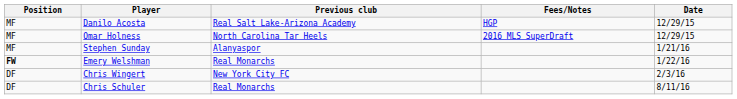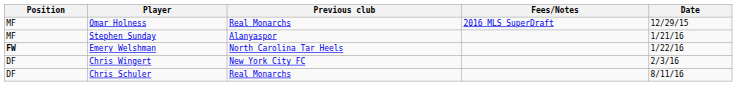- row: MF | Danilo Acosta | Real Salt Lake-Arizona Academy | HGP | 12/29/15
Omar Holness | Previous club: North Carolina Tar Heels -> Real Monarchs
Emery Welshman | Previous club: Real Monarchs -> North Carolina Tar Heels
